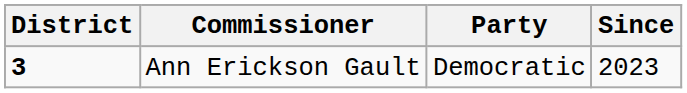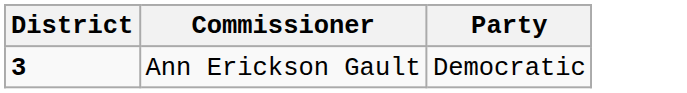- column: Since | 2023
